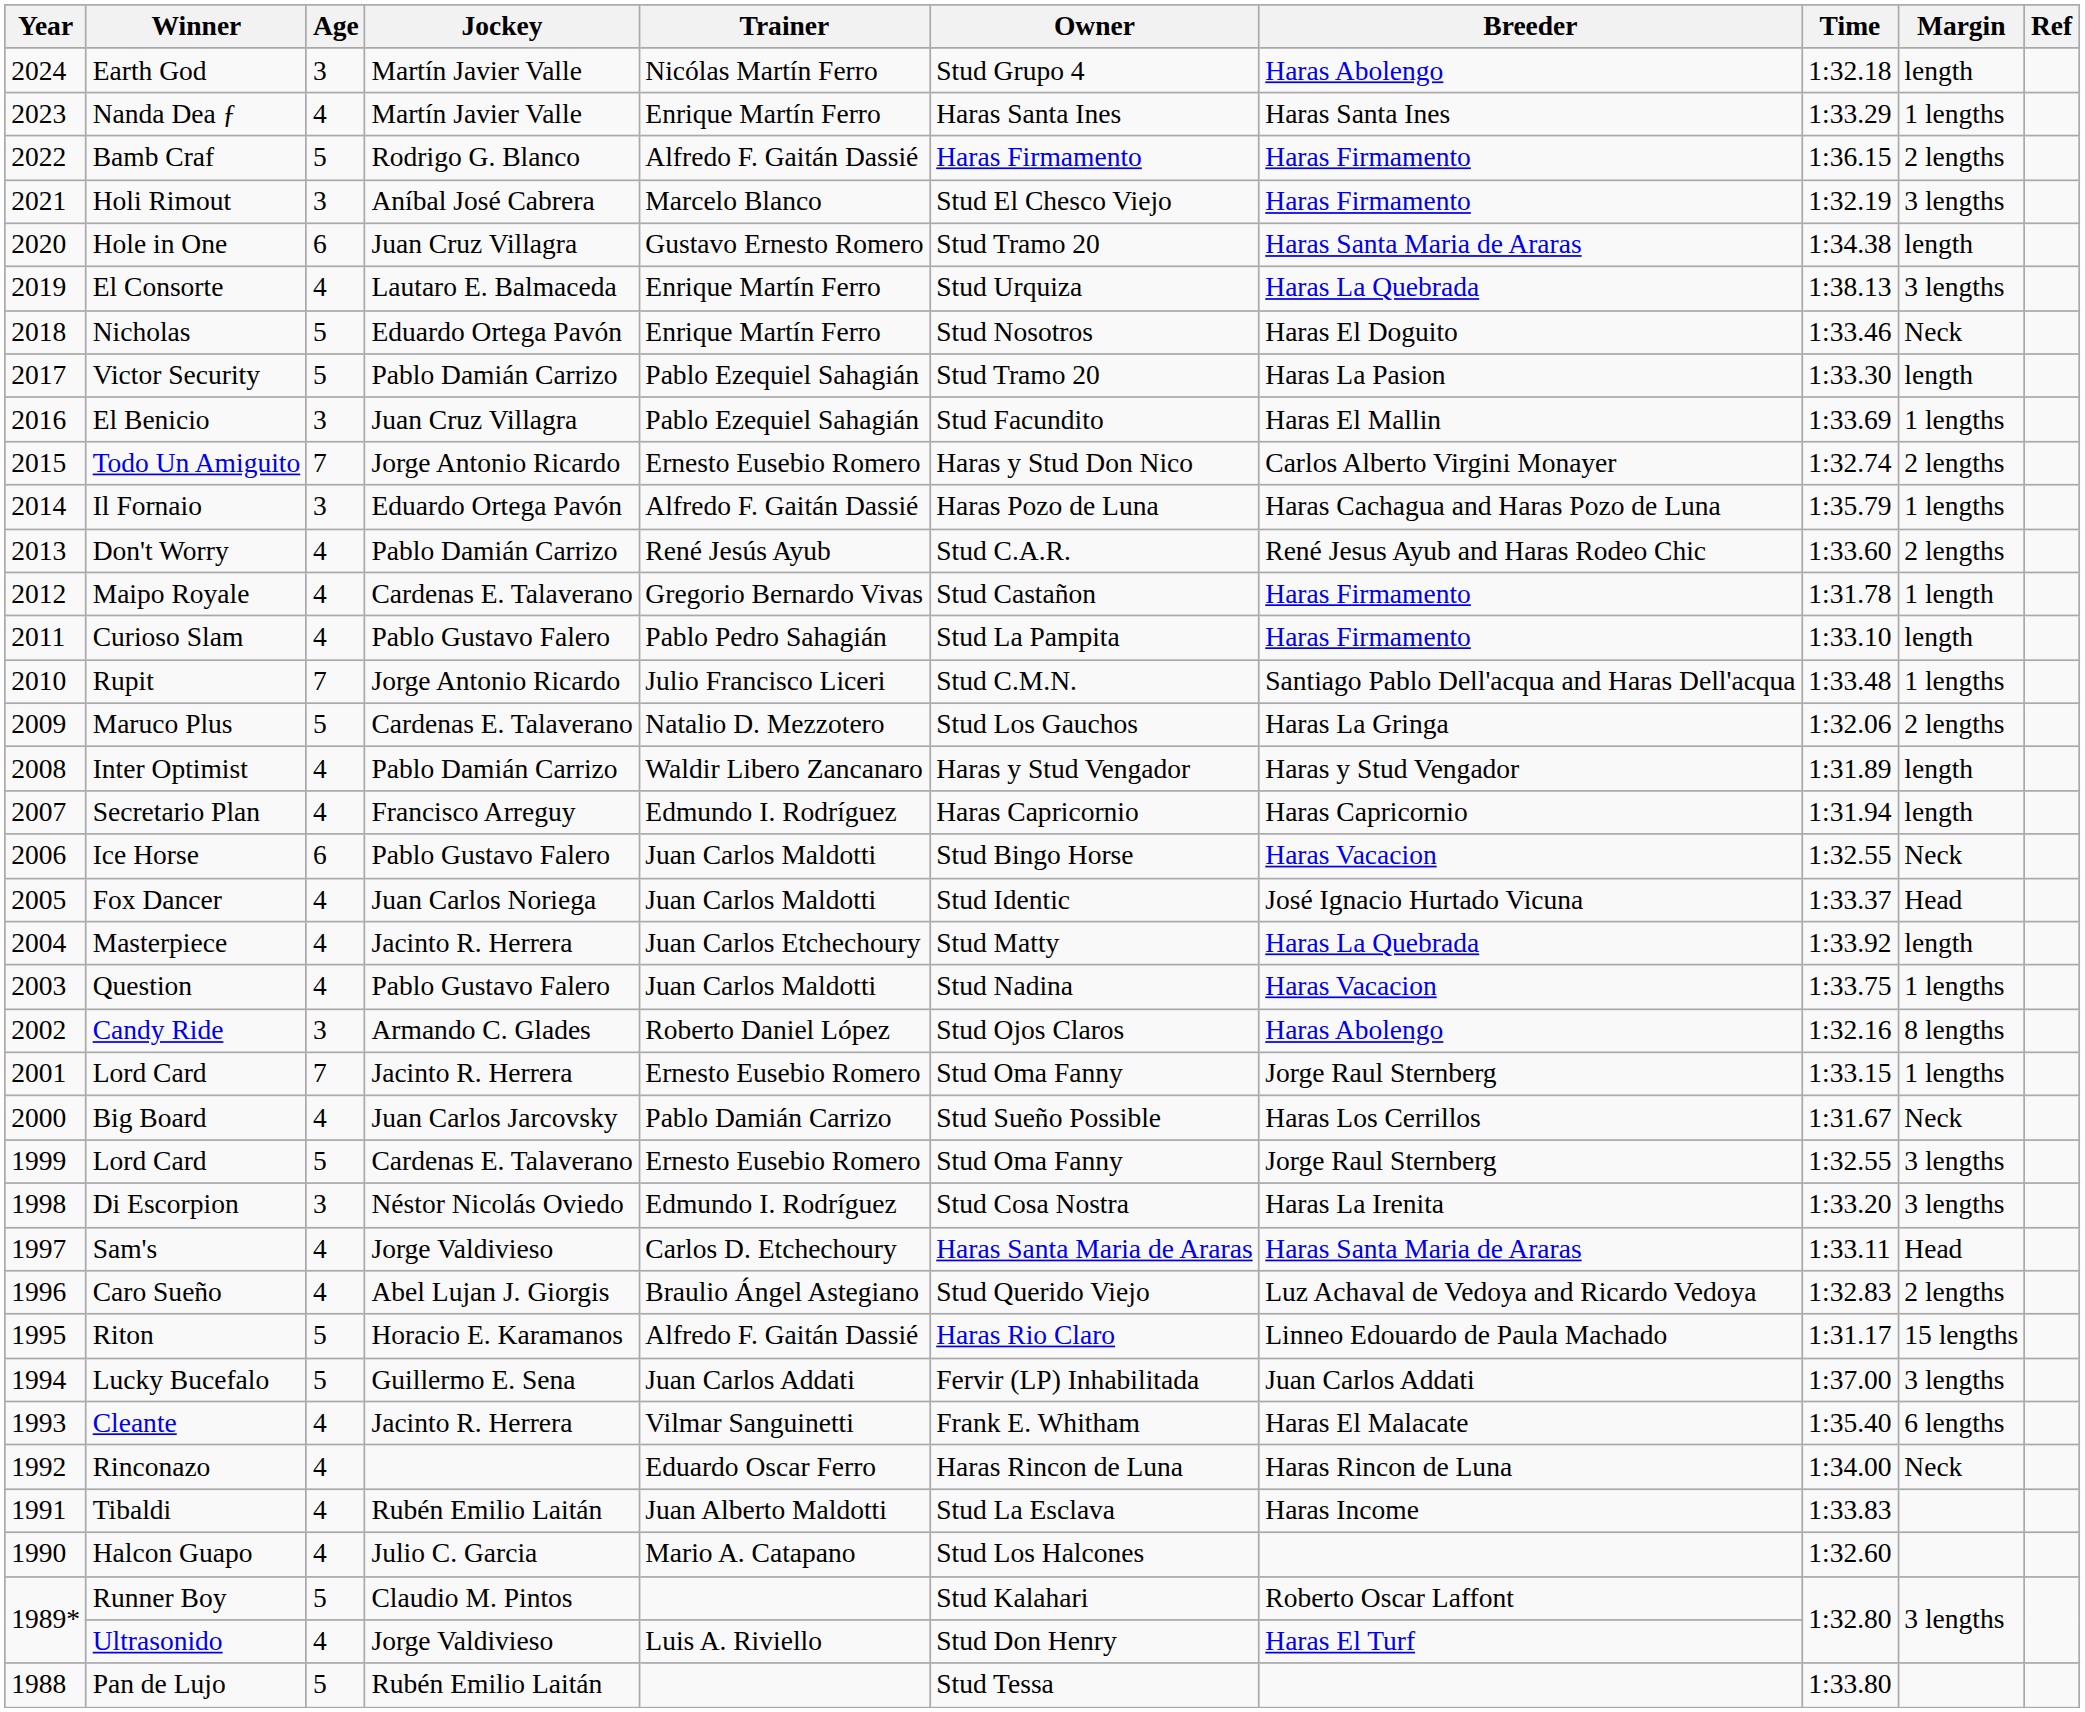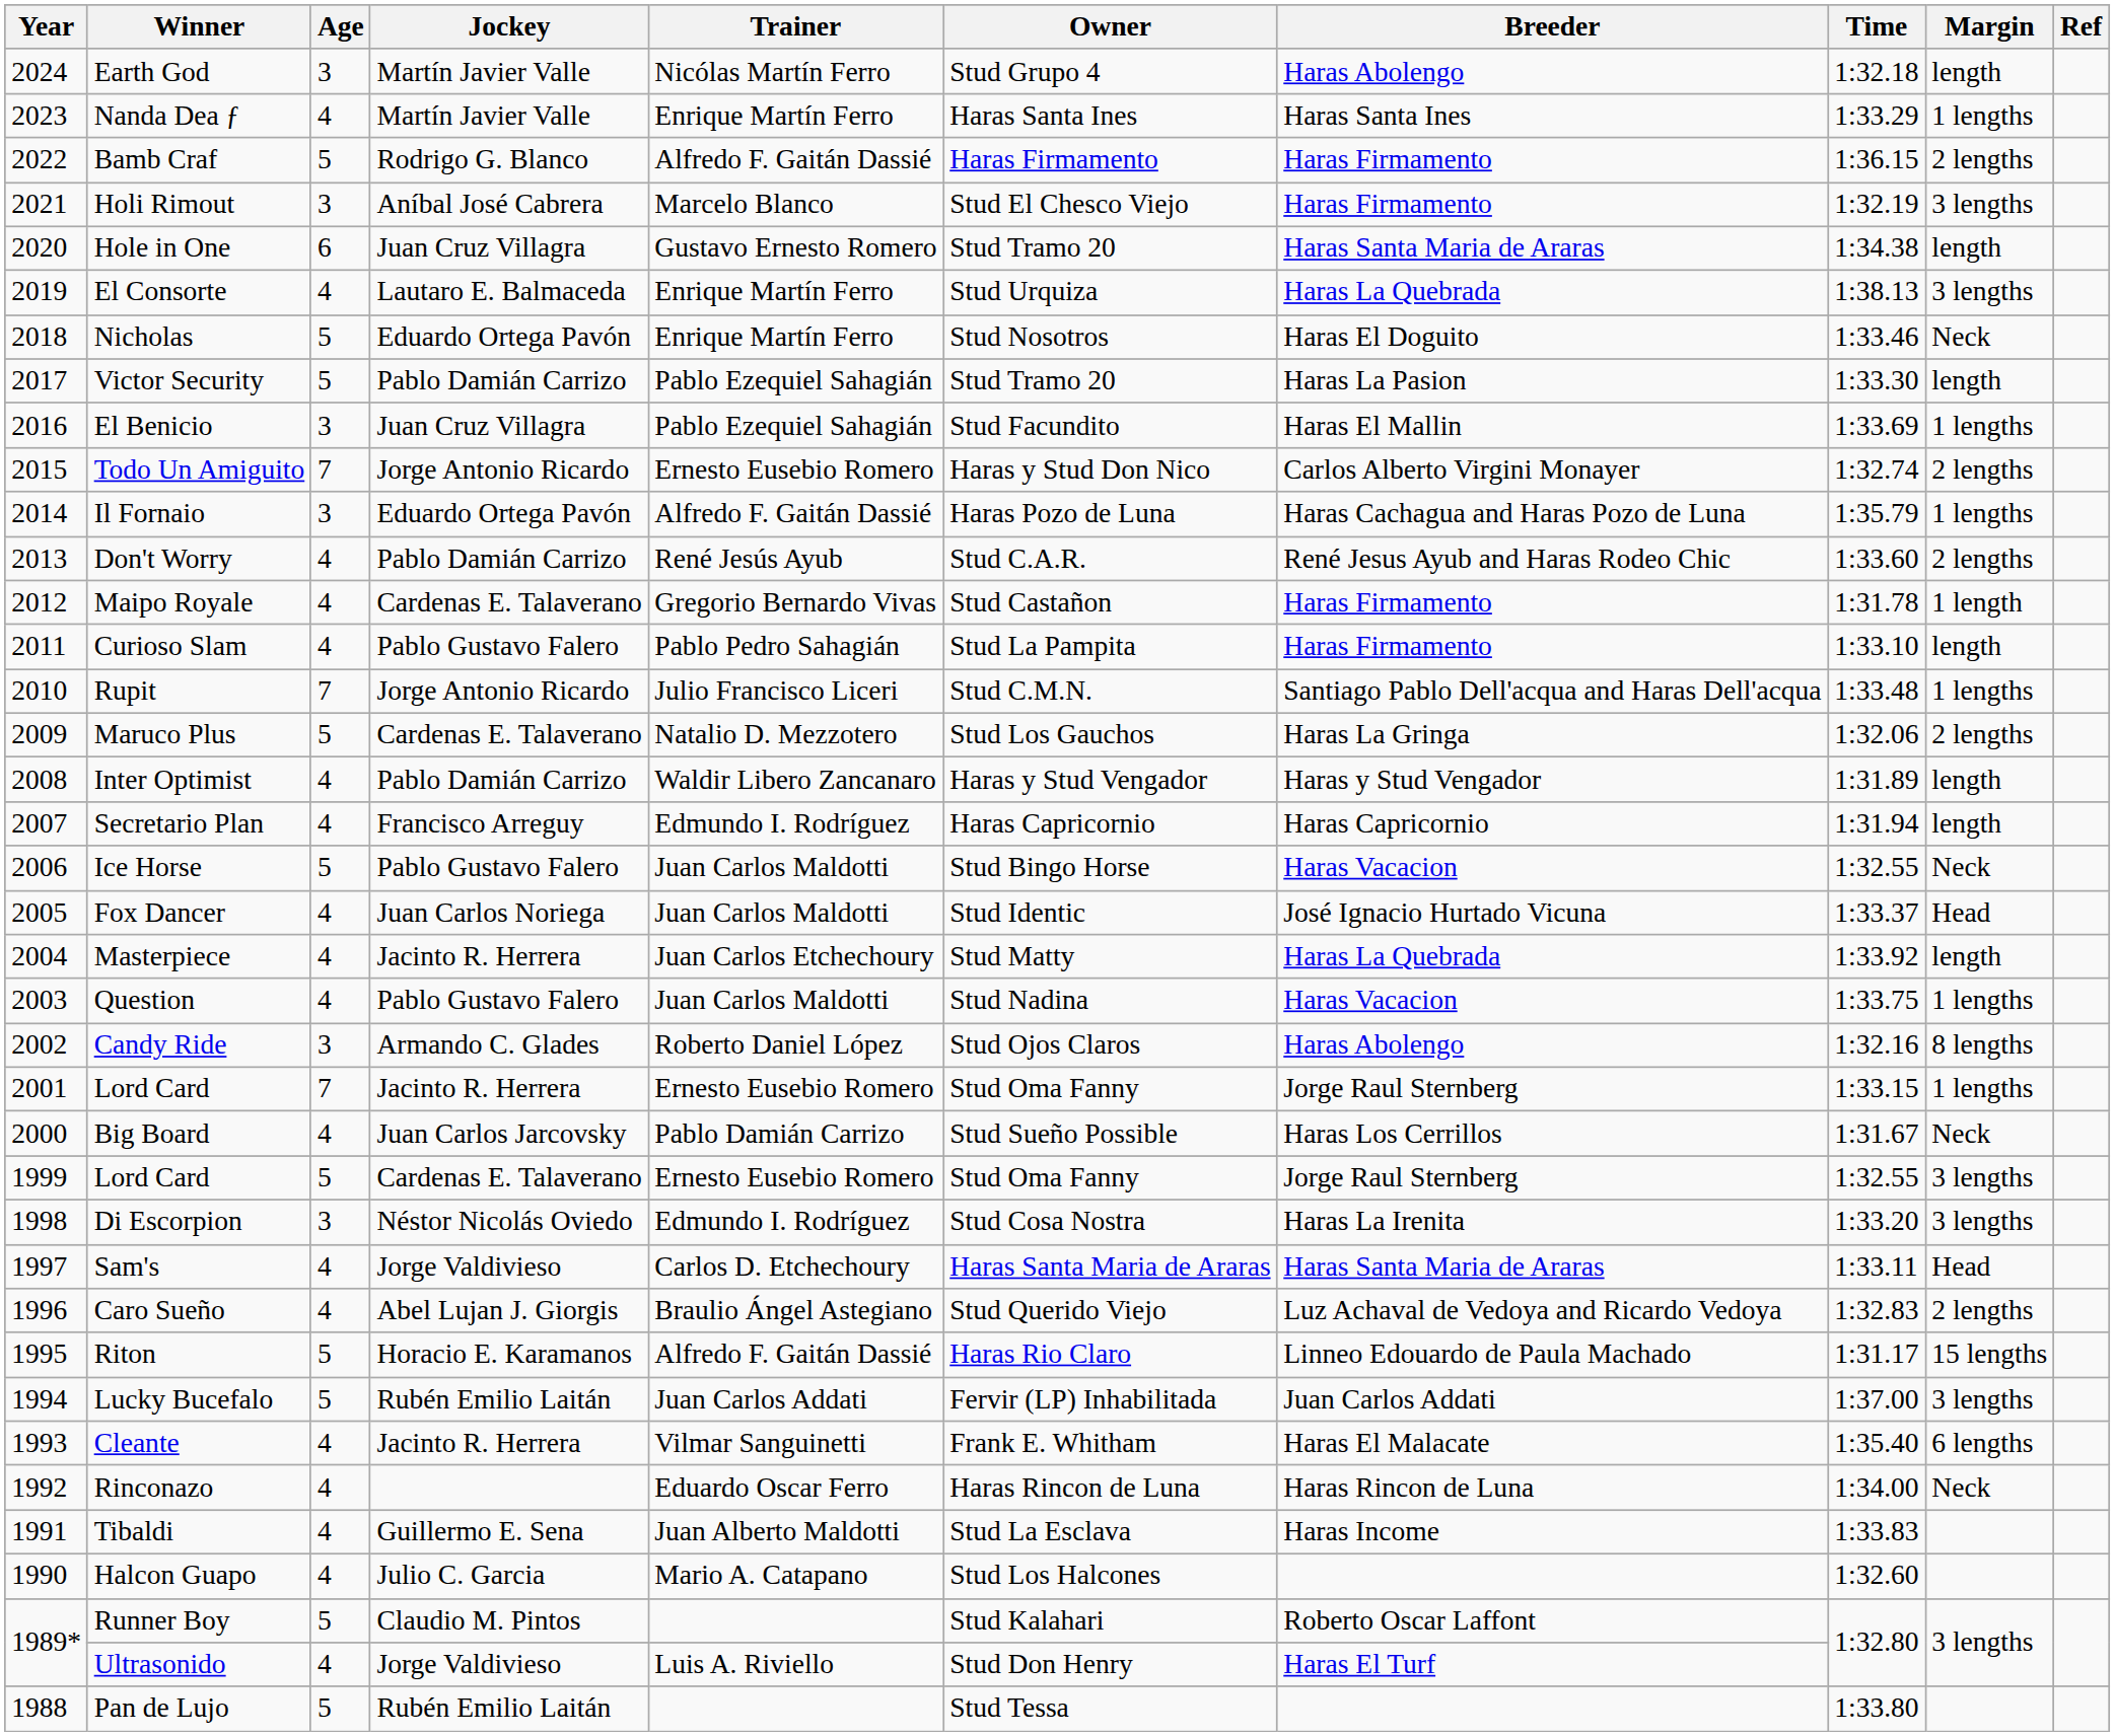Ice Horse | Age: 6 -> 5
Lucky Bucefalo | Jockey: Guillermo E. Sena -> Rubén Emilio Laitán
Tibaldi | Jockey: Rubén Emilio Laitán -> Guillermo E. Sena
